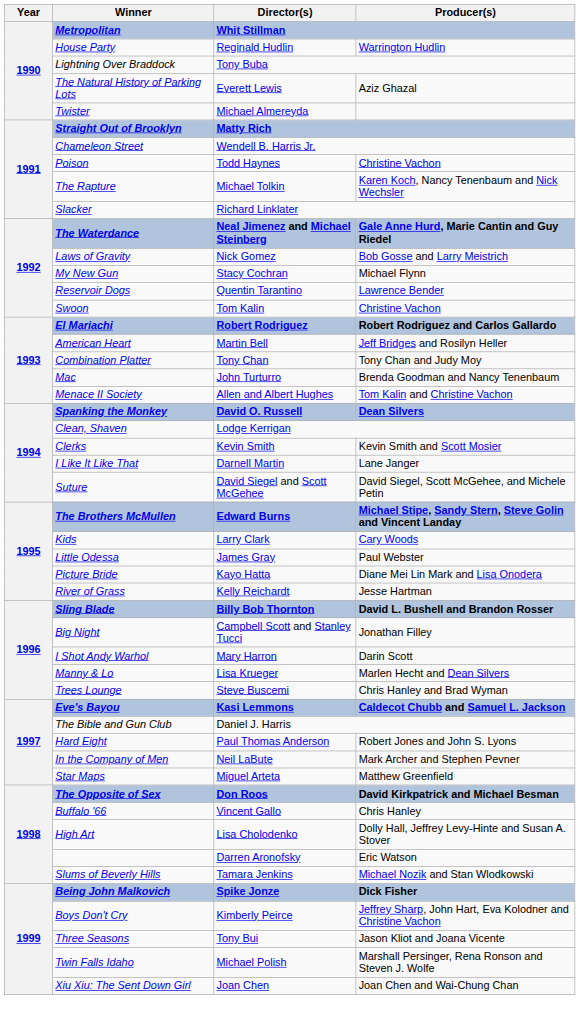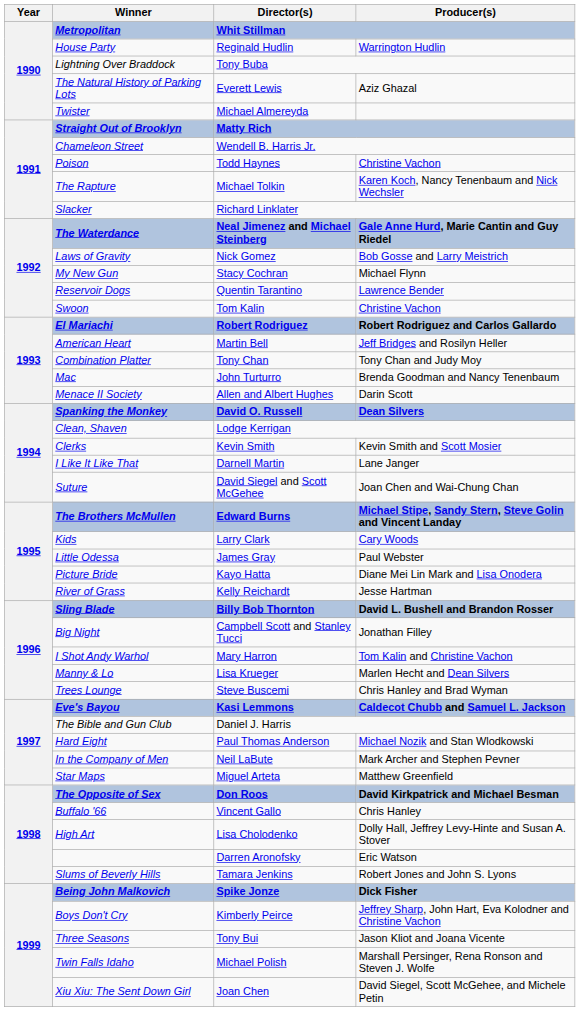Menace II Society | Producer(s): Tom Kalin and Christine Vachon -> Darin Scott
Suture | Producer(s): David Siegel, Scott McGehee, and Michele Petin -> Joan Chen and Wai-Chung Chan
I Shot Andy Warhol | Producer(s): Darin Scott -> Tom Kalin and Christine Vachon
Hard Eight | Producer(s): Robert Jones and John S. Lyons -> Michael Nozik and Stan Wlodkowski
Slums of Beverly Hills | Producer(s): Michael Nozik and Stan Wlodkowski -> Robert Jones and John S. Lyons
Xiu Xiu: The Sent Down Girl | Producer(s): Joan Chen and Wai-Chung Chan -> David Siegel, Scott McGehee, and Michele Petin
